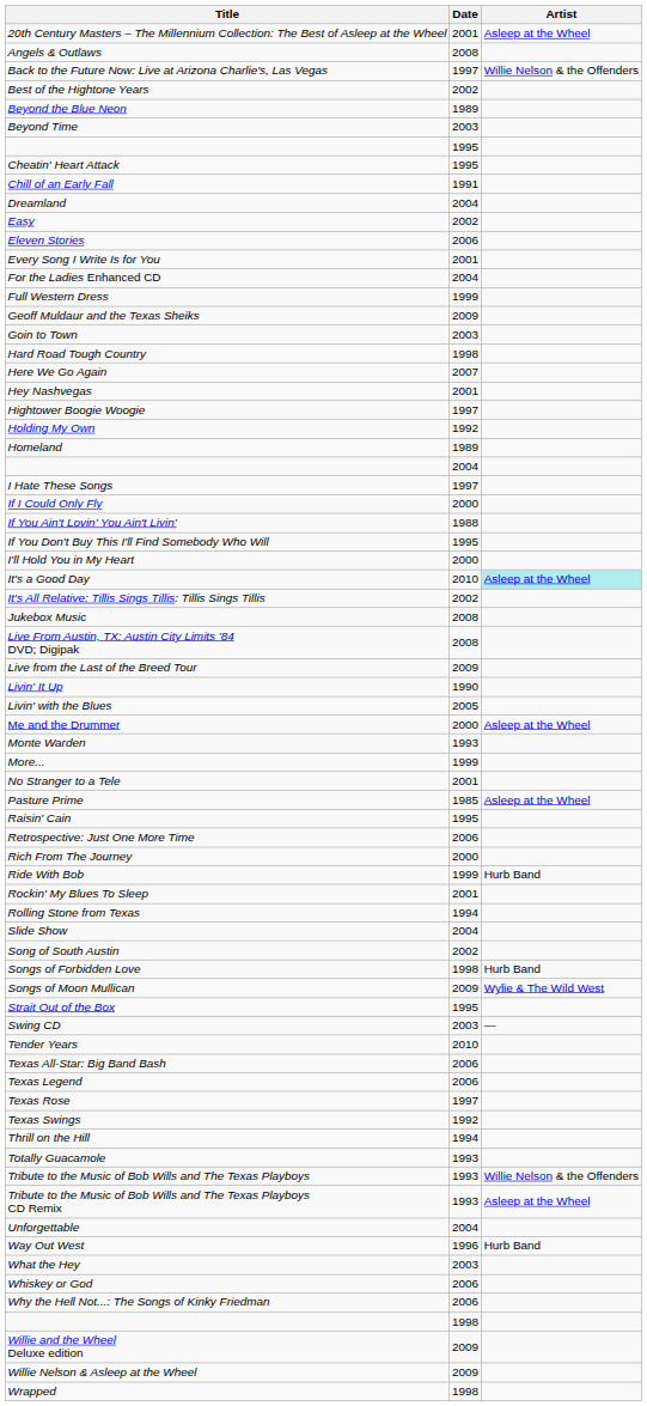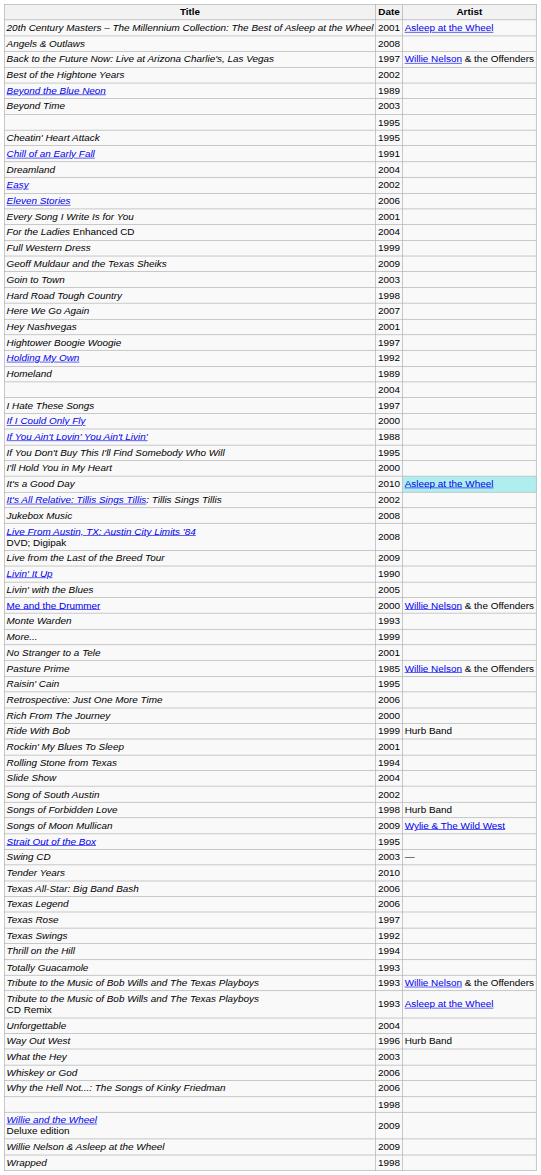Me and the Drummer | Artist: Asleep at the Wheel -> Willie Nelson & the Offenders
Pasture Prime | Artist: Asleep at the Wheel -> Willie Nelson & the Offenders
